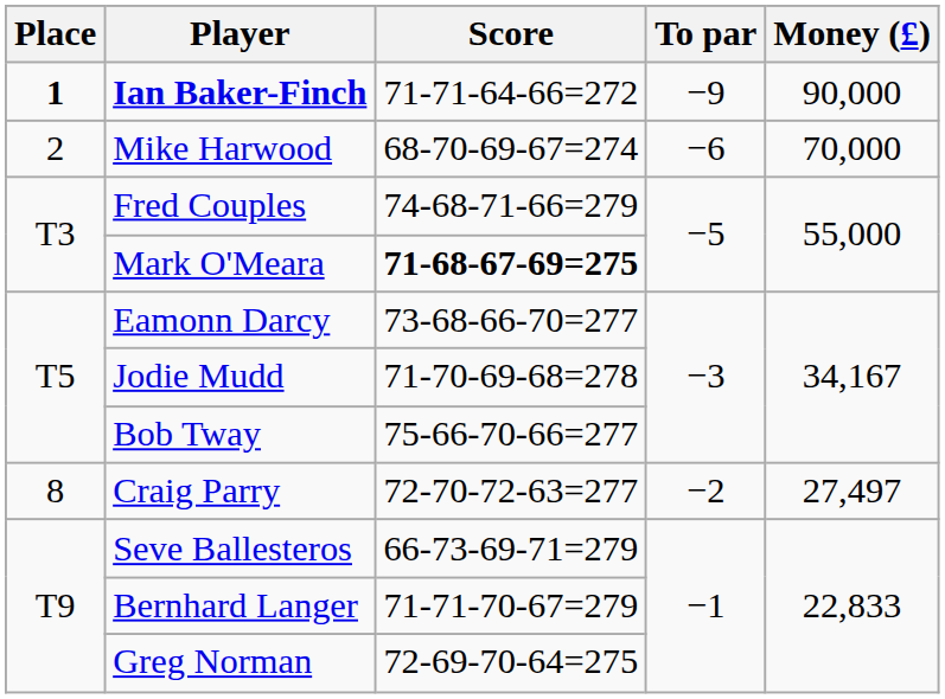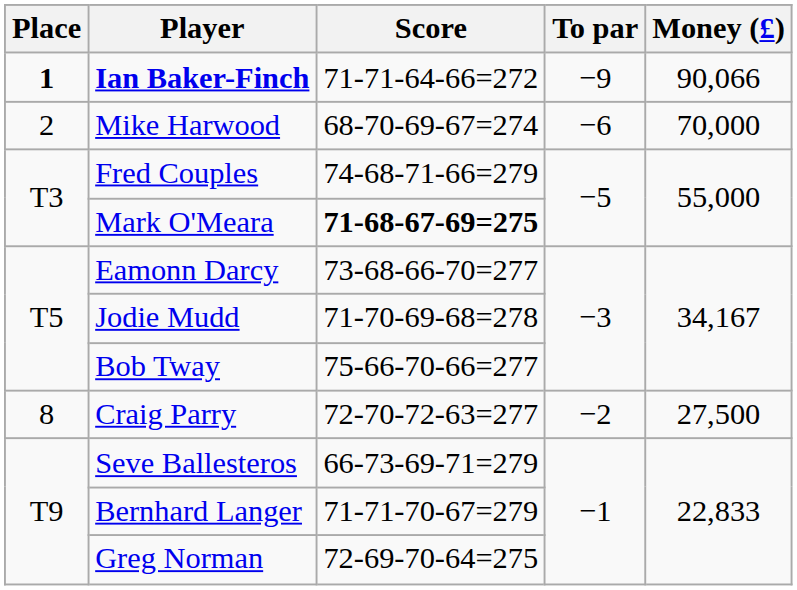Ian Baker-Finch | Money (£): 90,000 -> 90,066
Craig Parry | Money (£): 27,497 -> 27,500
